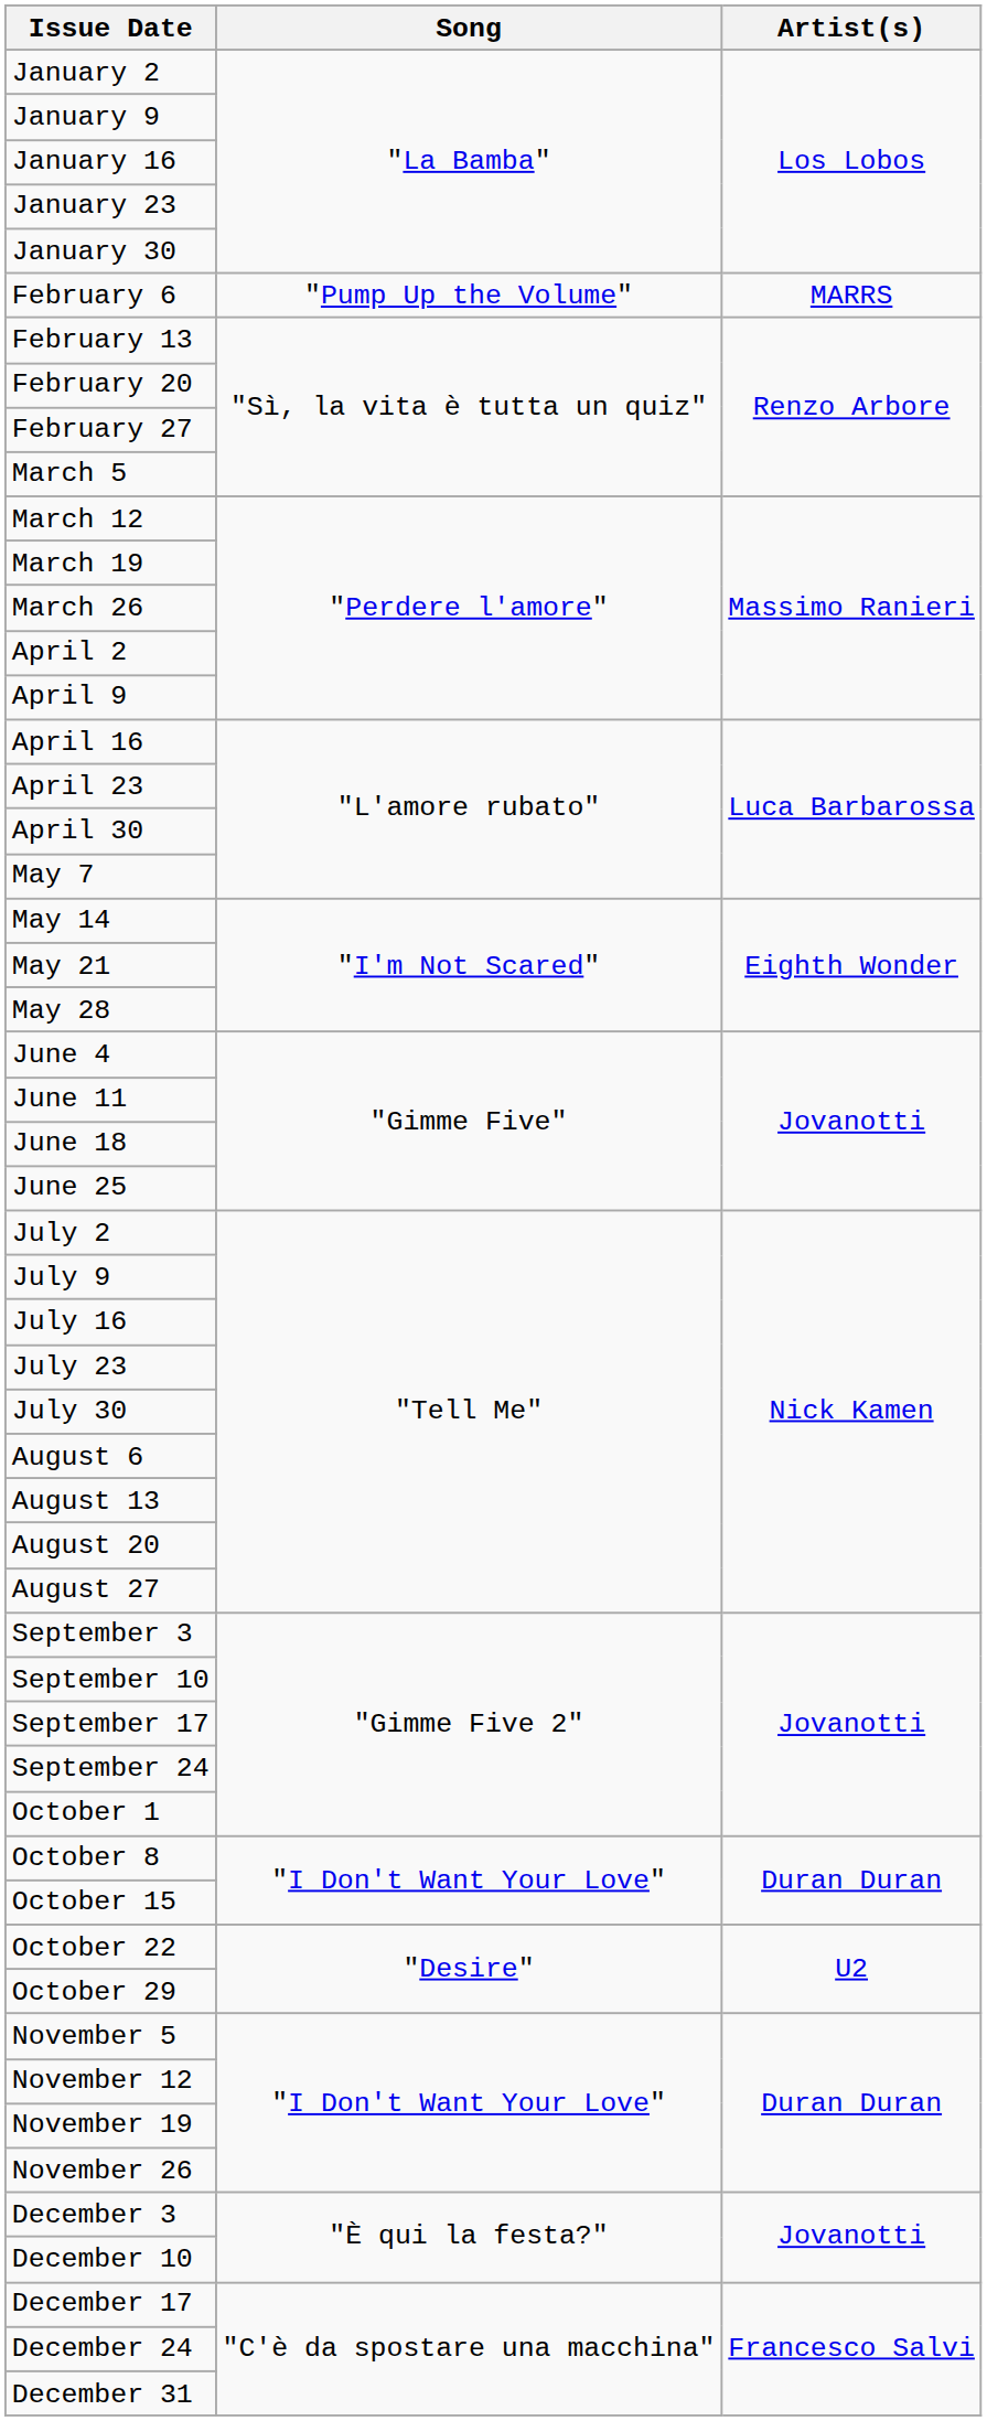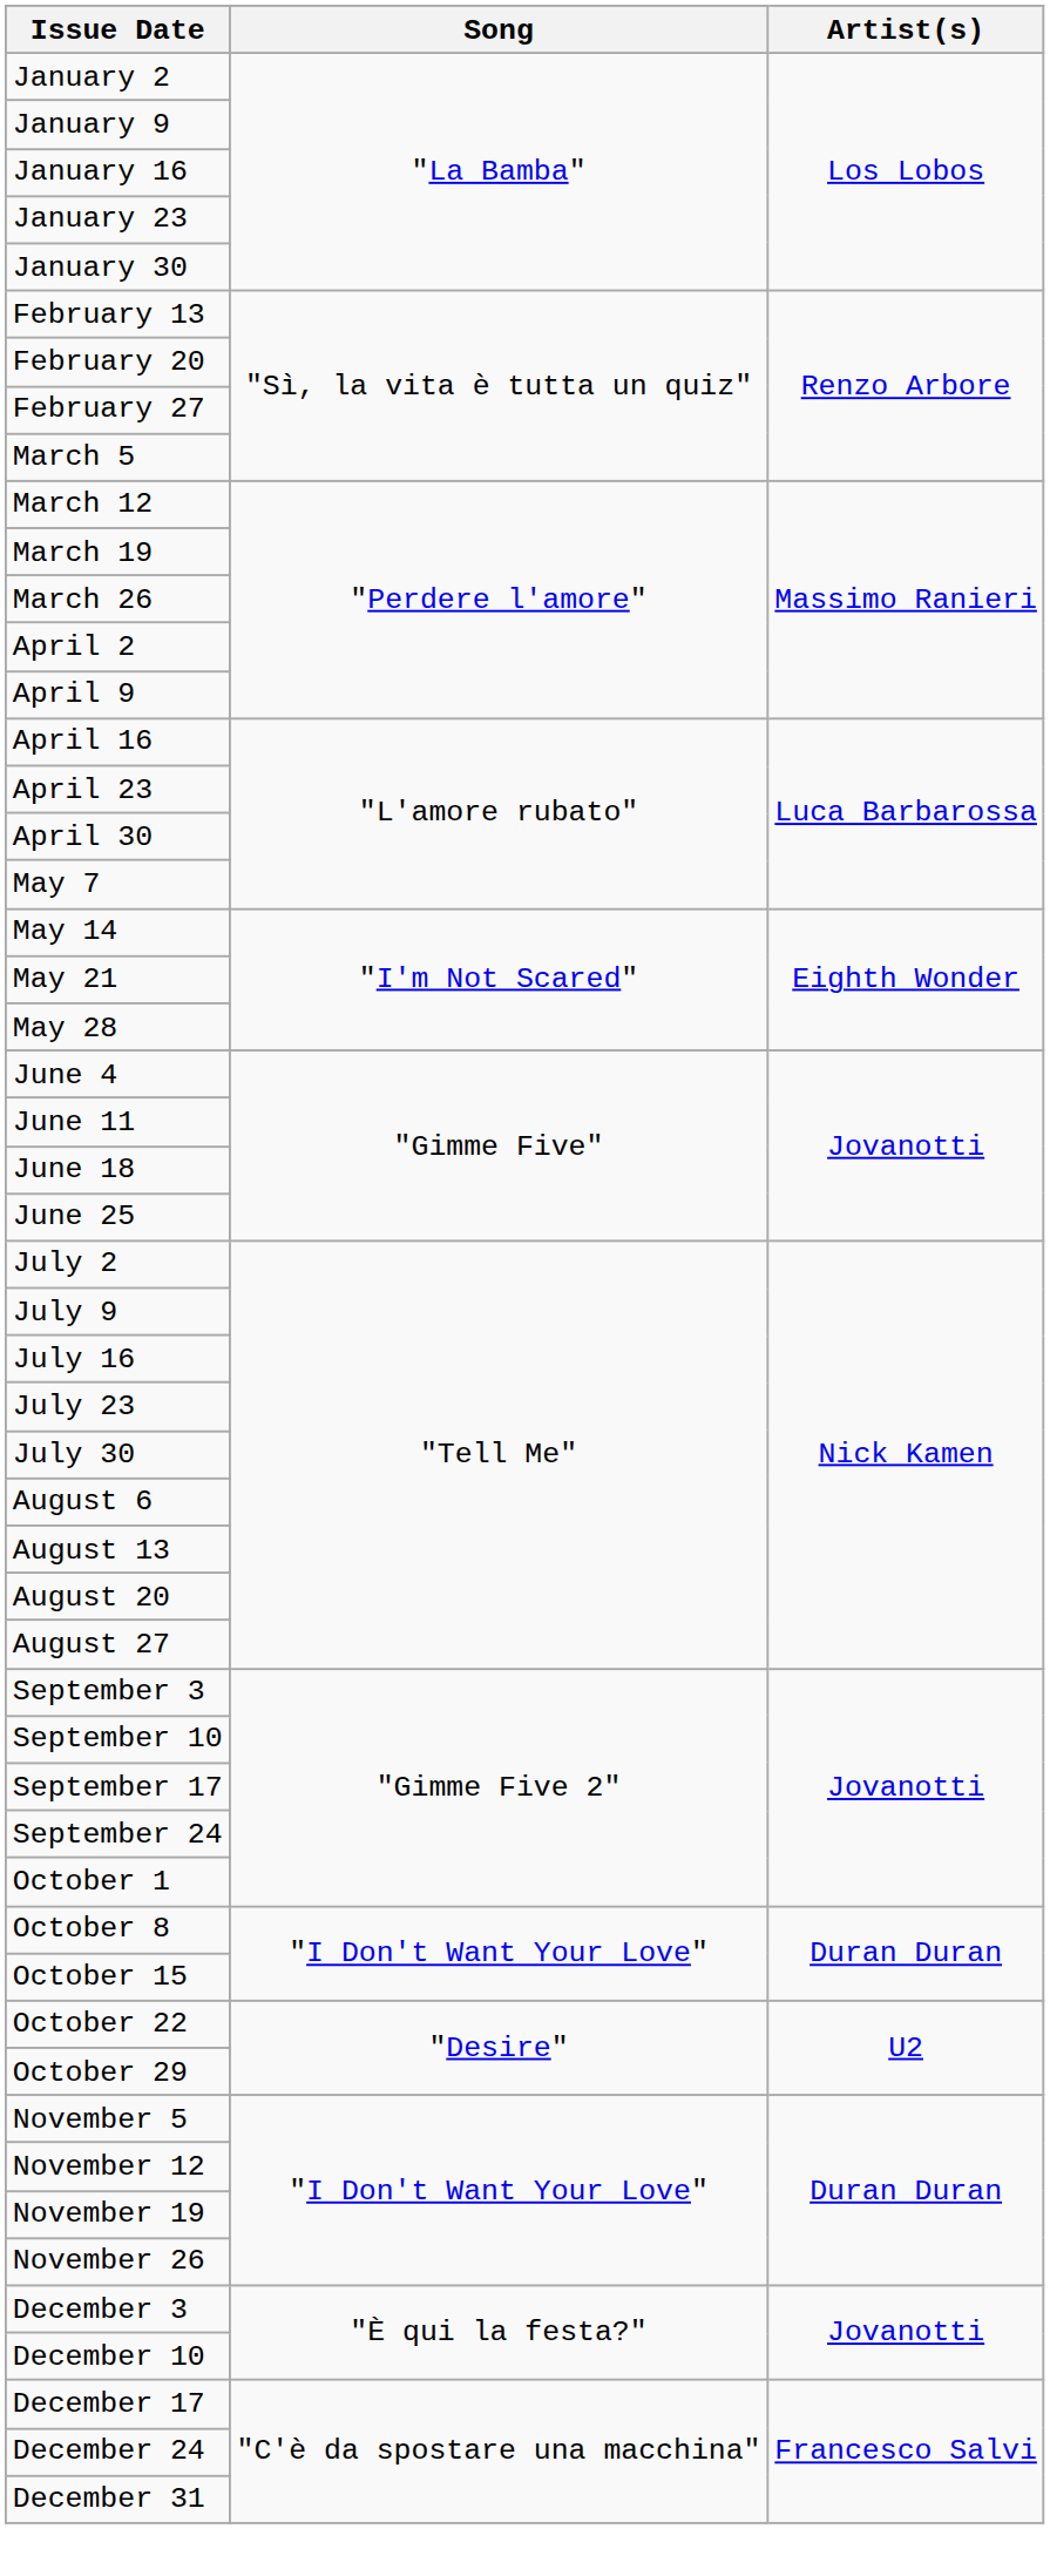- row: February 6 | "Pump Up the Volume" | MARRS
